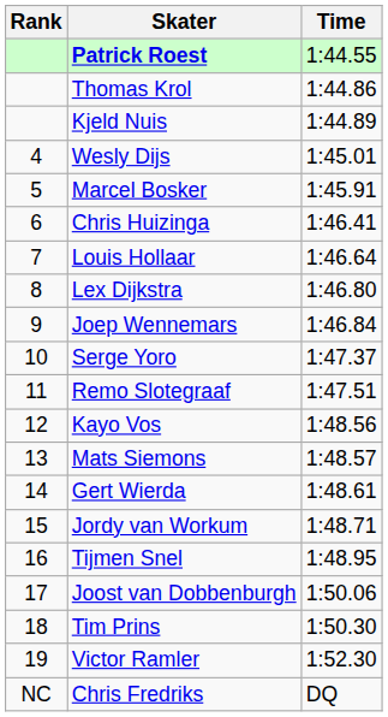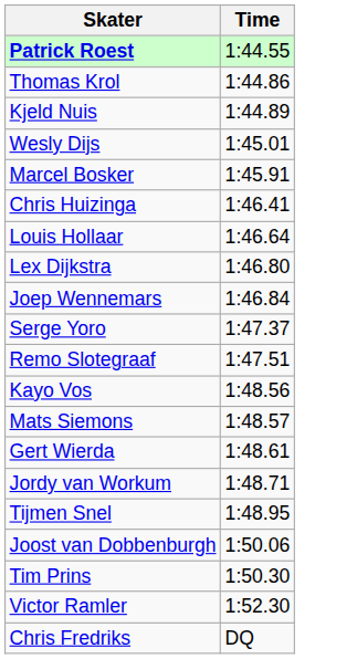- column: Rank | 4 | 5 | 6 | 7 | 8 | 9 | 10 | 11 | 12 | 13 | 14 | 15 | 16 | 17 | 18 | 19 | NC
